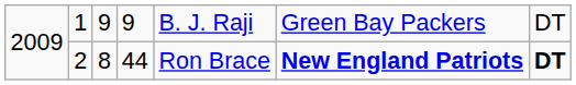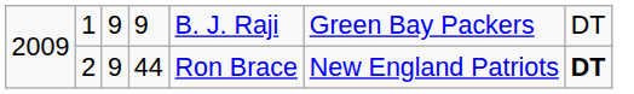2009 / 2 | column 3: 8 -> 9
2009 / 2 | column 6: bold -> normal
